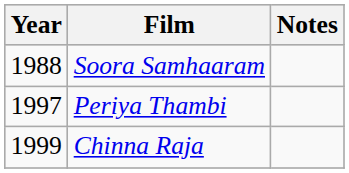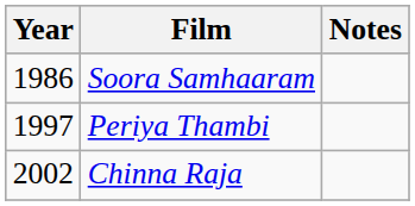Soora Samhaaram | Year: 1988 -> 1986
Chinna Raja | Year: 1999 -> 2002
